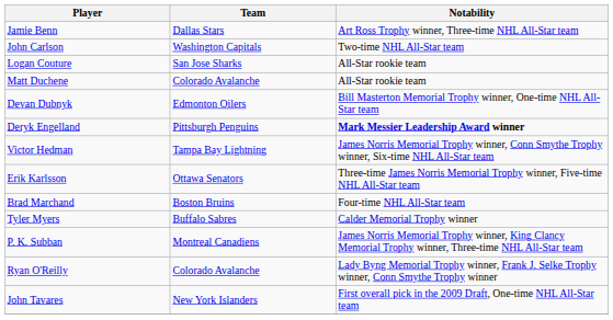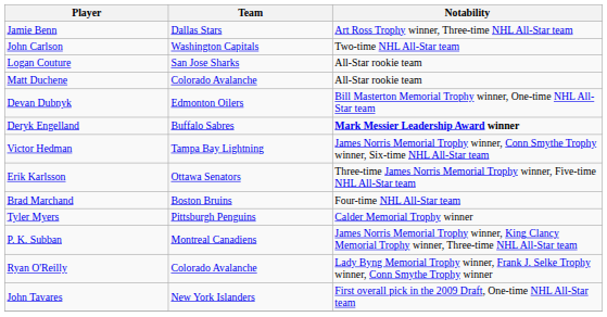Deryk Engelland | Team: Pittsburgh Penguins -> Buffalo Sabres
Tyler Myers | Team: Buffalo Sabres -> Pittsburgh Penguins
